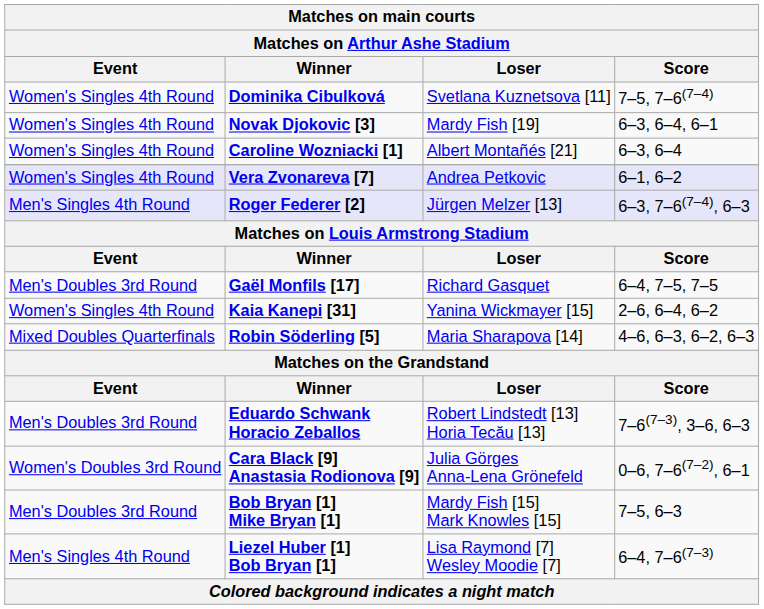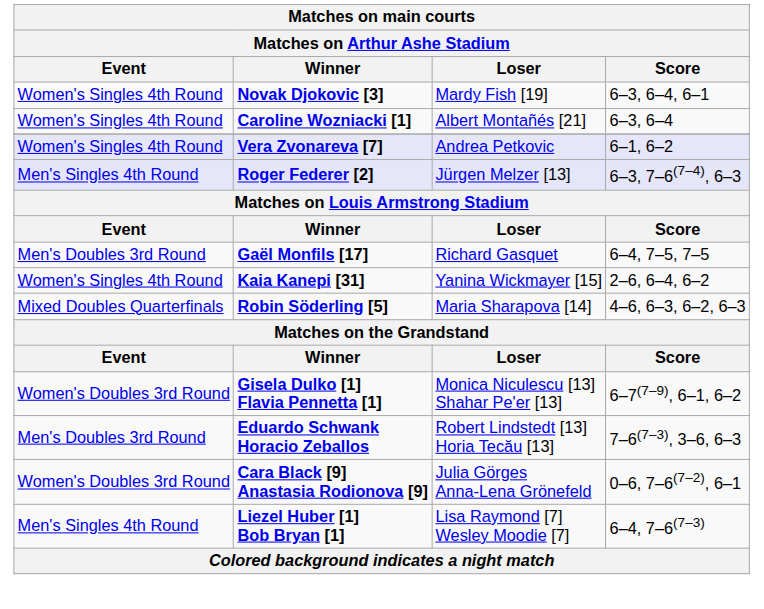- row: Women's Singles 4th Round | Dominika Cibulková | Svetlana Kuznetsova [11] | 7–5, 7–6(7–4)
+ row: Women's Doubles 3rd Round | Gisela Dulko [1] Flavia Pennetta [1] | Monica Niculescu [13] Shahar Pe'er [13] | 6–7(7–9), 6–1, 6–2
- row: Men's Doubles 3rd Round | Bob Bryan [1] Mike Bryan [1] | Mardy Fish [15] Mark Knowles [15] | 7–5, 6–3
